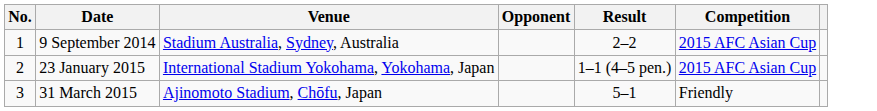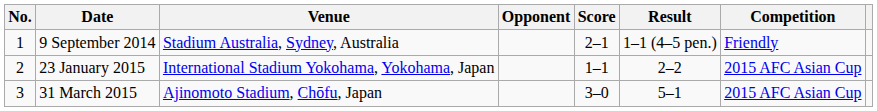+ column: Score | 2–1 | 1–1 | 3–0
9 September 2014 | Result: 2–2 -> 1–1 (4–5 pen.)
9 September 2014 | Competition: 2015 AFC Asian Cup -> Friendly
23 January 2015 | Result: 1–1 (4–5 pen.) -> 2–2
31 March 2015 | Competition: Friendly -> 2015 AFC Asian Cup
